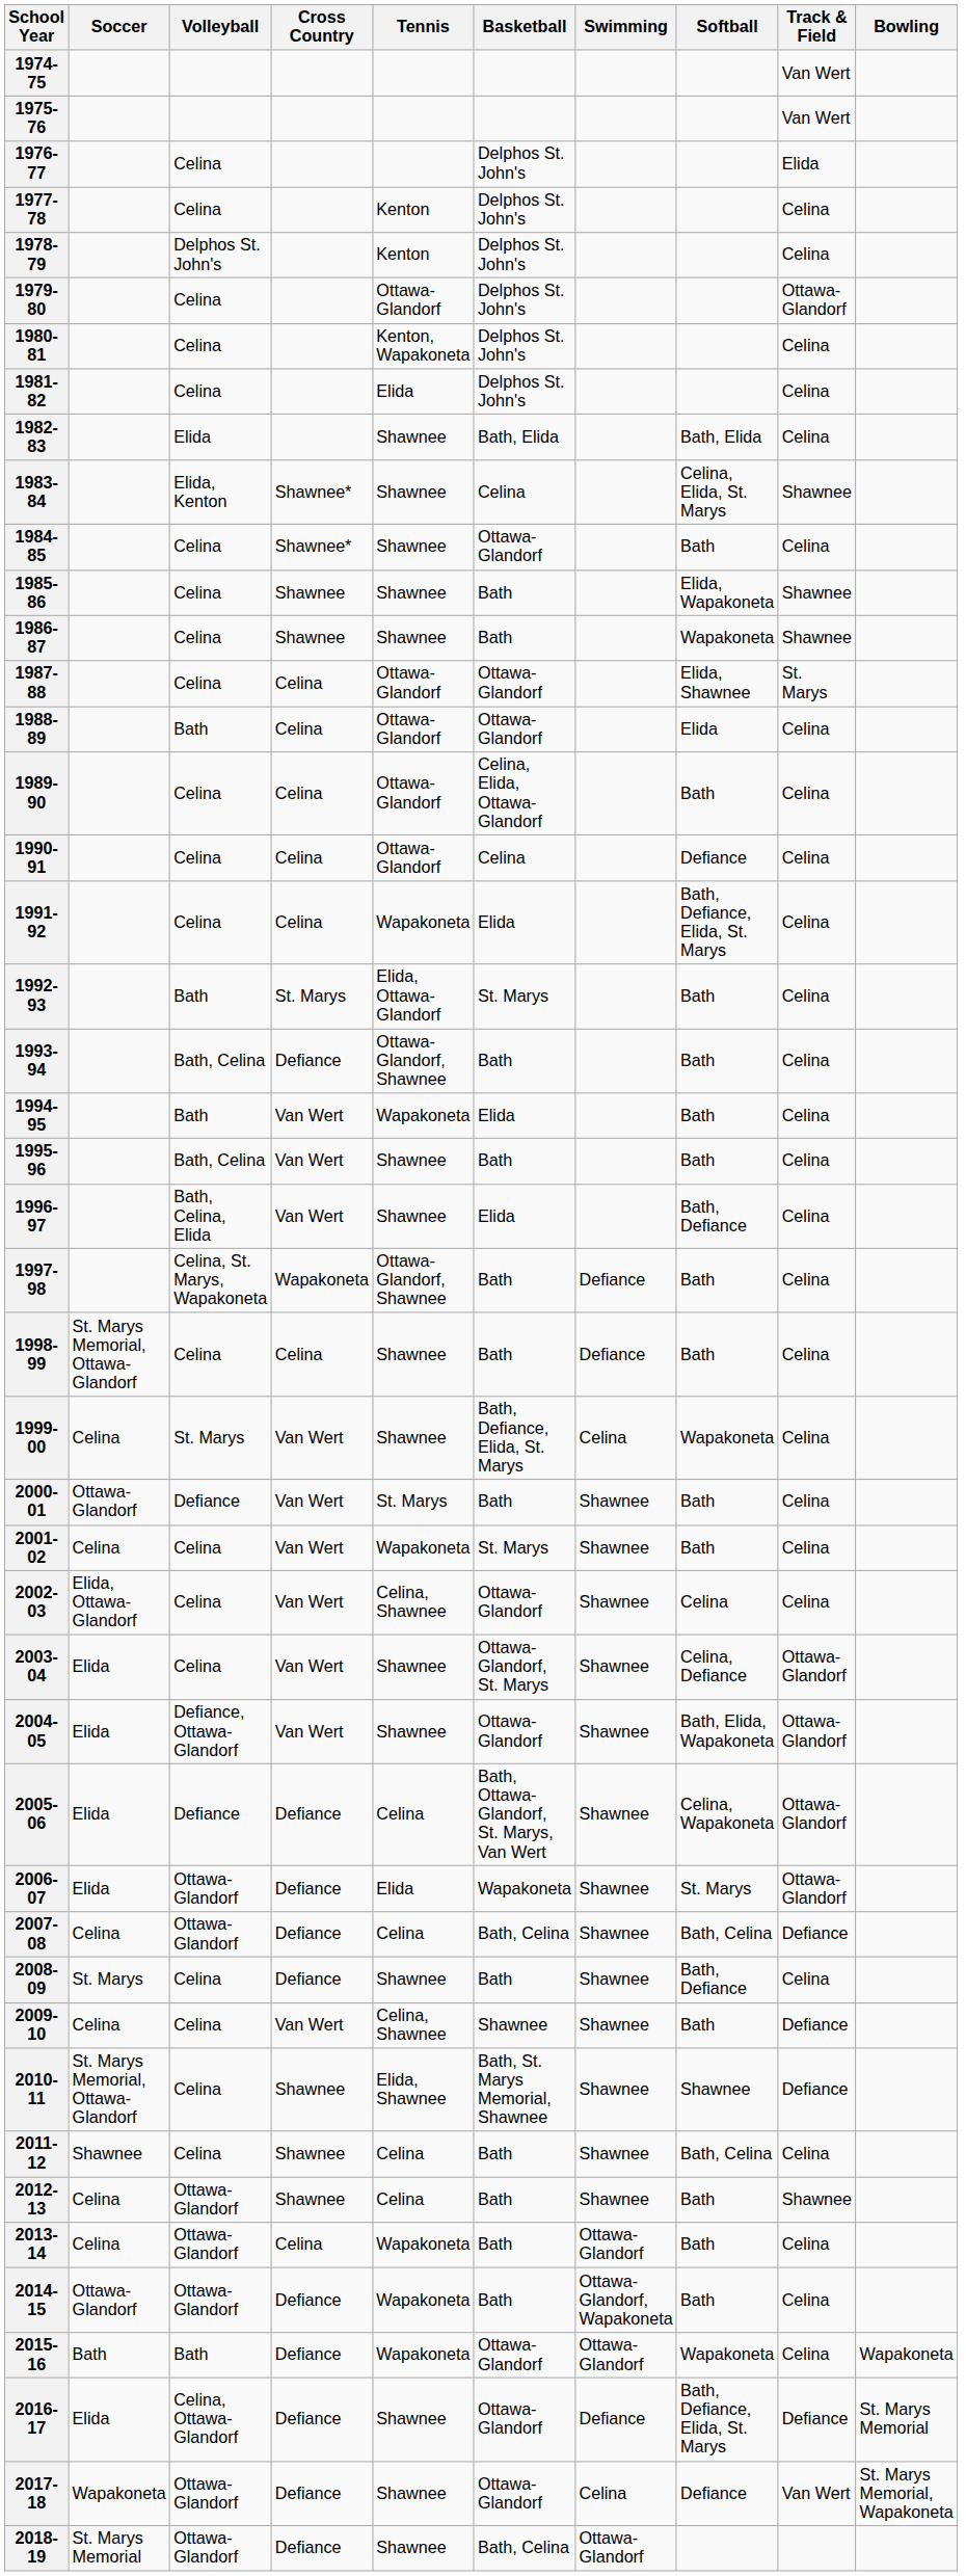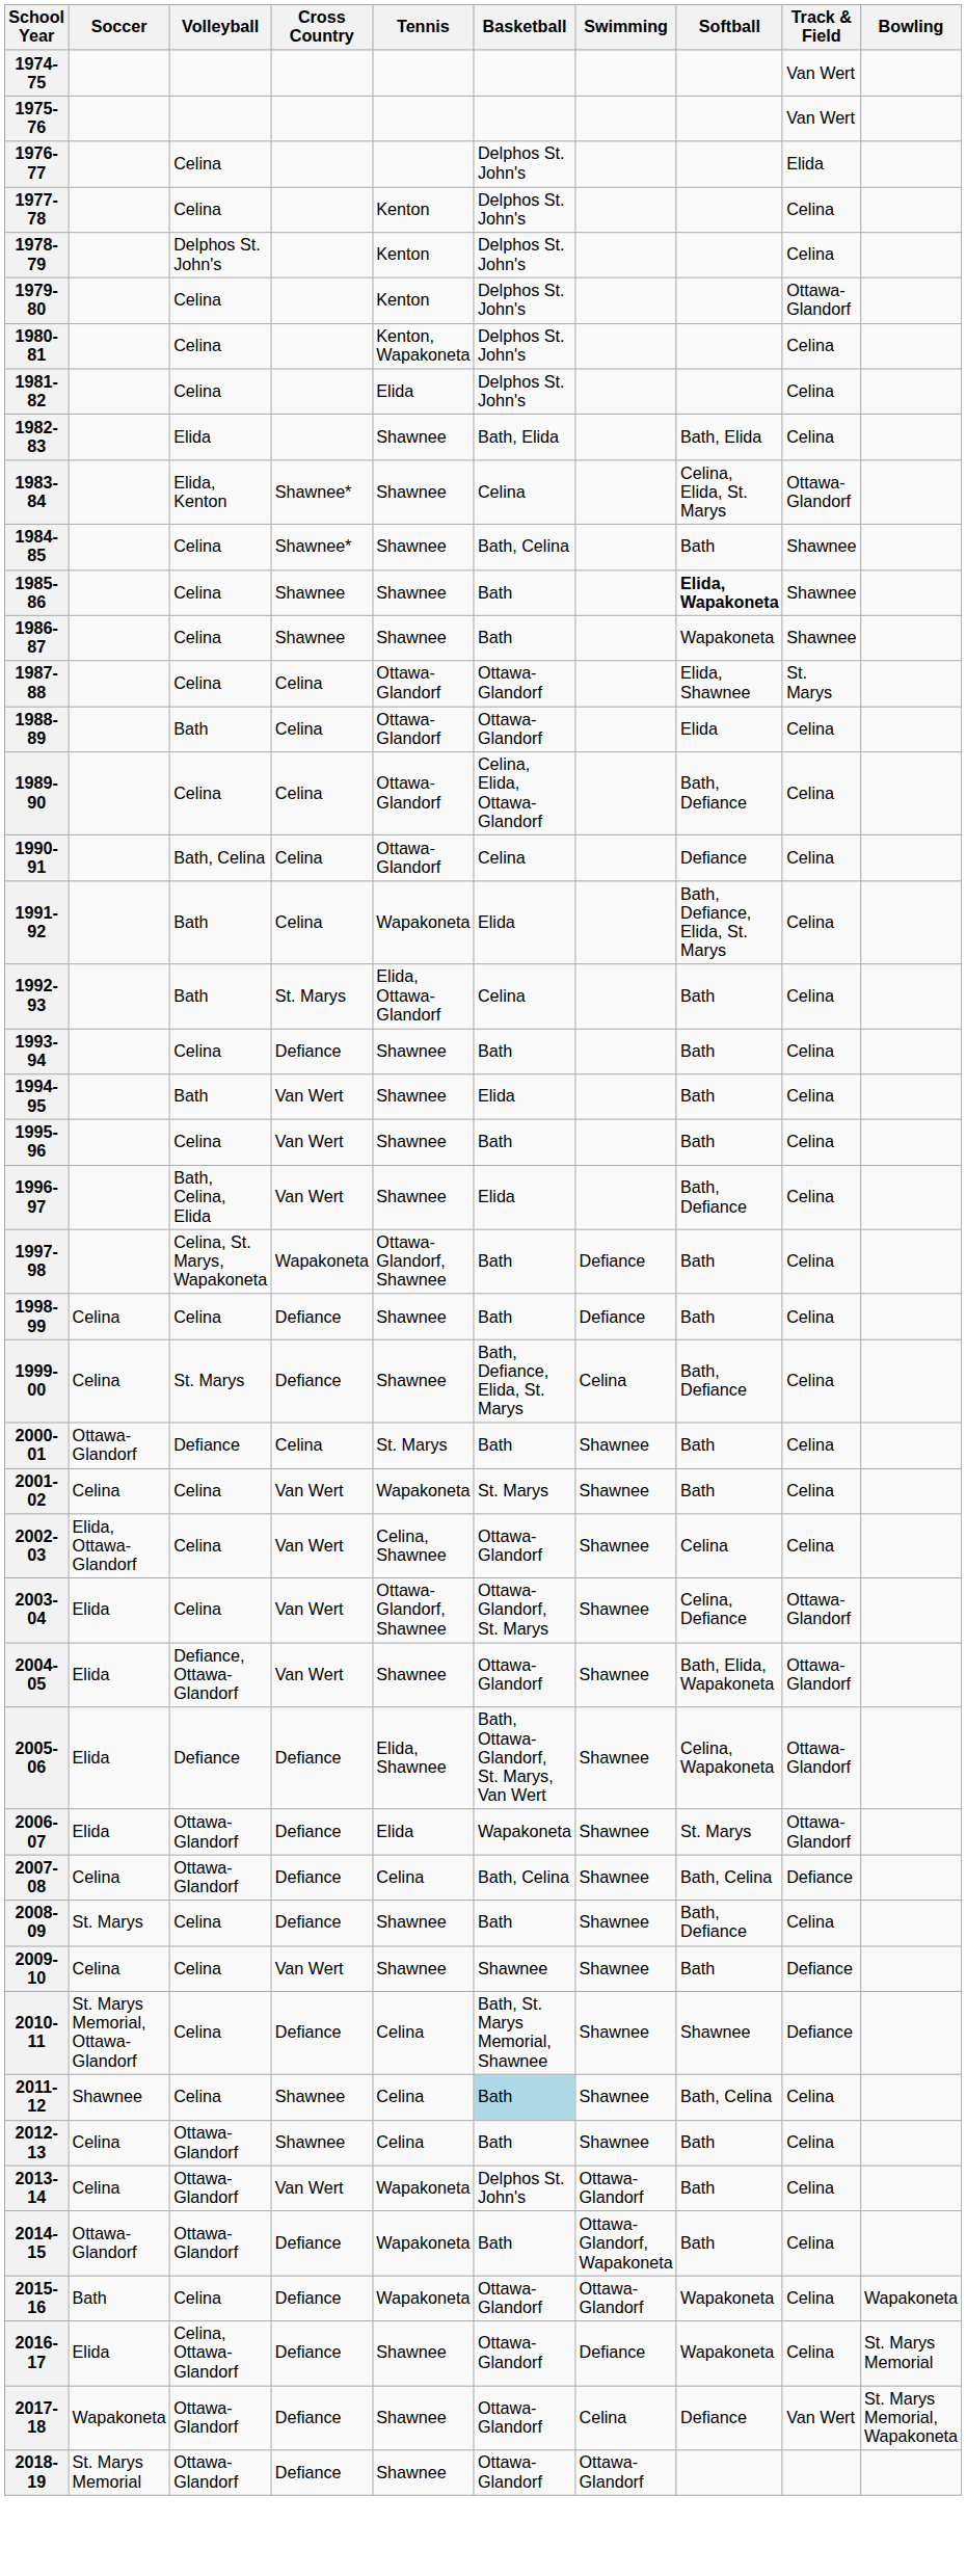1979-80 | Tennis: Ottawa-Glandorf -> Kenton
1983-84 | Track & Field: Shawnee -> Ottawa-Glandorf
1984-85 | Basketball: Ottawa-Glandorf -> Bath, Celina
1984-85 | Track & Field: Celina -> Shawnee
1985-86 | Softball: normal -> bold
1989-90 | Softball: Bath -> Bath, Defiance
1990-91 | Volleyball: Celina -> Bath, Celina
1991-92 | Volleyball: Celina -> Bath
1992-93 | Basketball: St. Marys -> Celina
1993-94 | Volleyball: Bath, Celina -> Celina
1993-94 | Tennis: Ottawa-Glandorf, Shawnee -> Shawnee
1994-95 | Tennis: Wapakoneta -> Shawnee
1995-96 | Volleyball: Bath, Celina -> Celina
1998-99 | Soccer: St. Marys Memorial, Ottawa-Glandorf -> Celina
1998-99 | Cross Country: Celina -> Defiance
1999-00 | Cross Country: Van Wert -> Defiance
1999-00 | Softball: Wapakoneta -> Bath, Defiance
2000-01 | Cross Country: Van Wert -> Celina
2003-04 | Tennis: Shawnee -> Ottawa-Glandorf, Shawnee
2005-06 | Tennis: Celina -> Elida, Shawnee
2009-10 | Tennis: Celina, Shawnee -> Shawnee
2010-11 | Cross Country: Shawnee -> Defiance
2010-11 | Tennis: Elida, Shawnee -> Celina
2011-12 | Basketball: no background -> lightblue background
2012-13 | Track & Field: Shawnee -> Celina
2013-14 | Cross Country: Celina -> Van Wert
2013-14 | Basketball: Bath -> Delphos St. John's
2015-16 | Volleyball: Bath -> Celina
2016-17 | Softball: Bath, Defiance, Elida, St. Marys -> Wapakoneta
2016-17 | Track & Field: Defiance -> Celina
2018-19 | Basketball: Bath, Celina -> Ottawa-Glandorf
